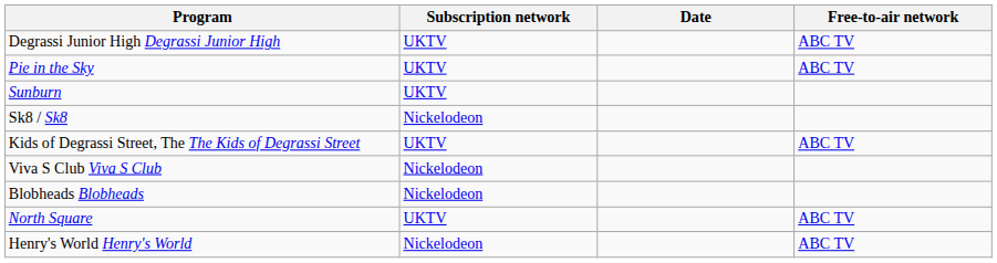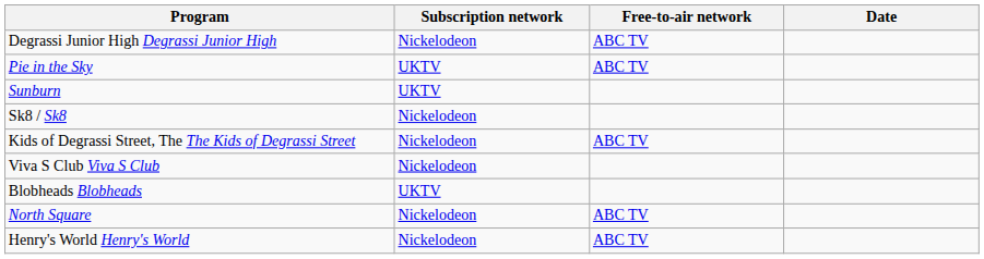columns swapped: Free-to-air network <-> Date
Degrassi Junior High Degrassi Junior High | Subscription network: UKTV -> Nickelodeon
Kids of Degrassi Street, The The Kids of Degrassi Street | Subscription network: UKTV -> Nickelodeon
Blobheads Blobheads | Subscription network: Nickelodeon -> UKTV
North Square | Subscription network: UKTV -> Nickelodeon
